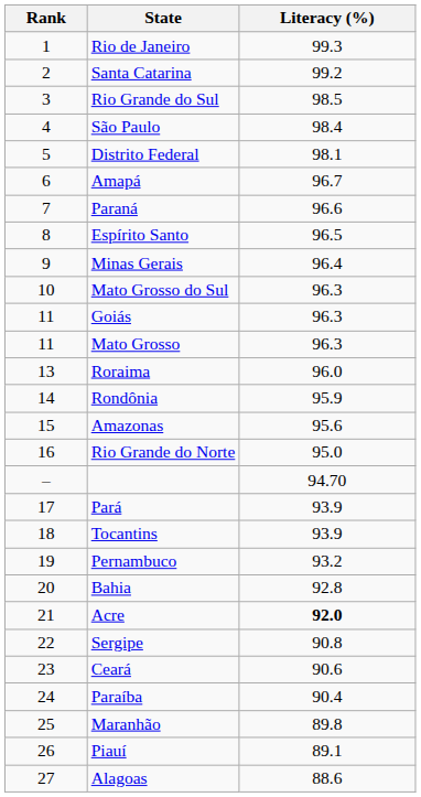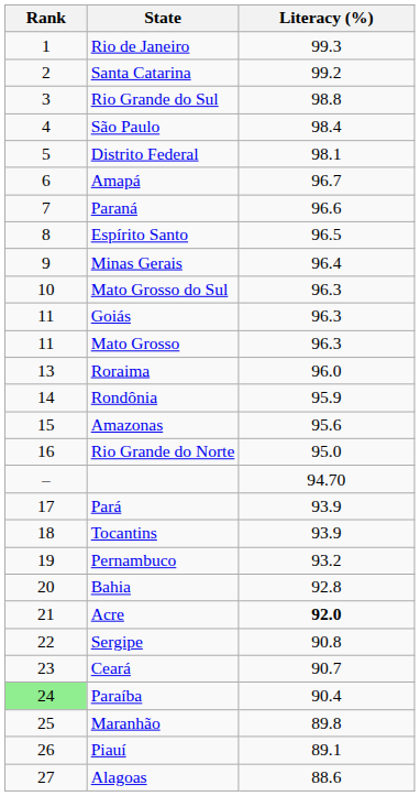Rio Grande do Sul | Literacy (%): 98.5 -> 98.8
Ceará | Literacy (%): 90.6 -> 90.7
Paraíba | Rank: no background -> lightgreen background
